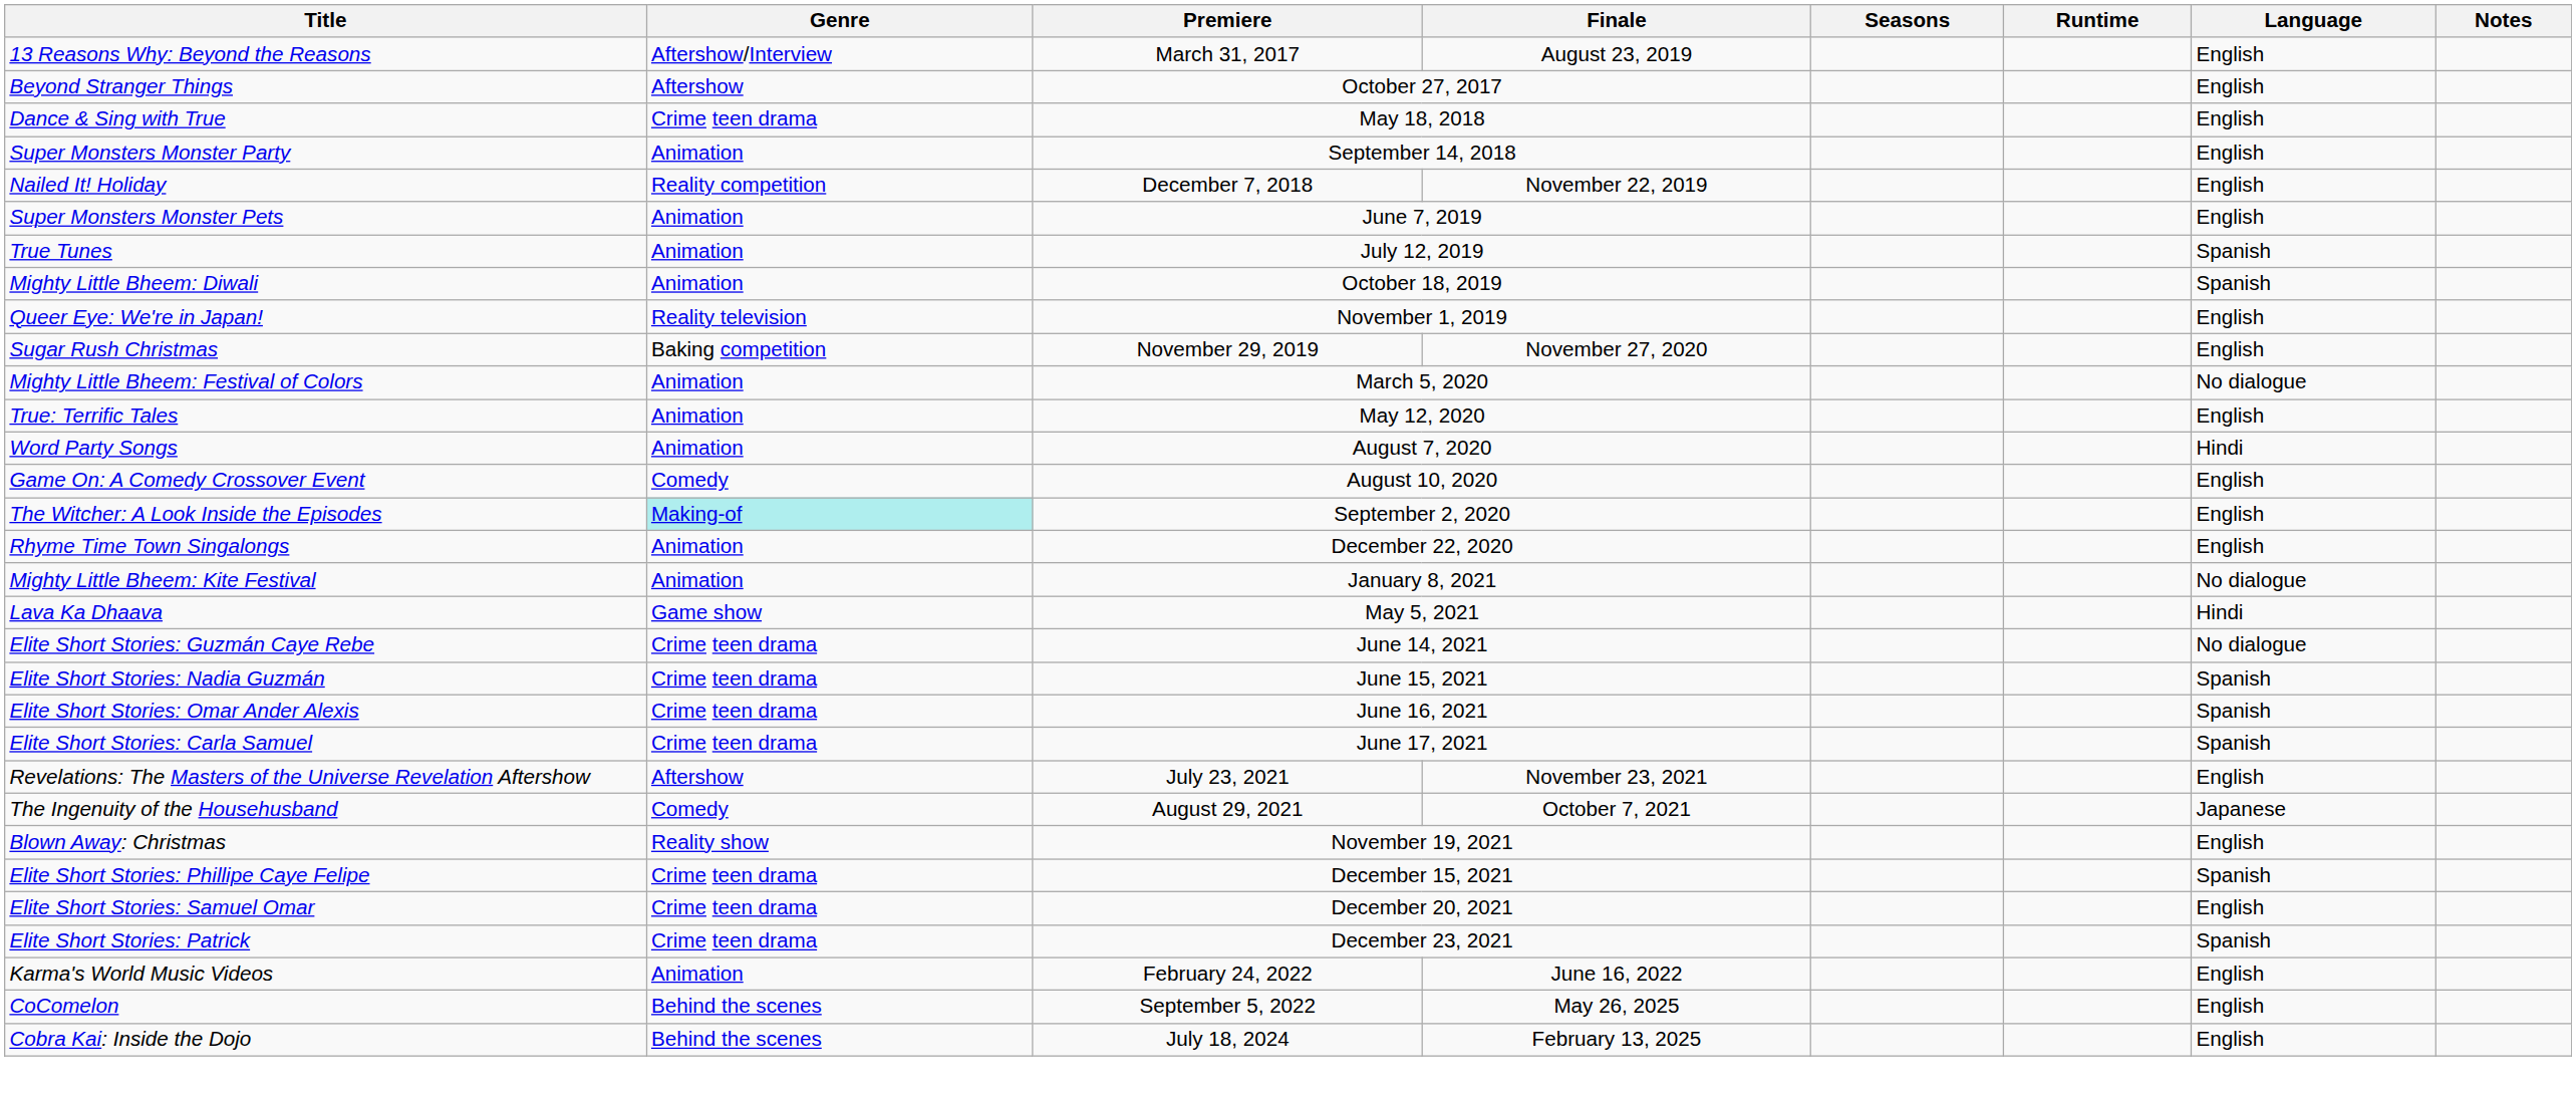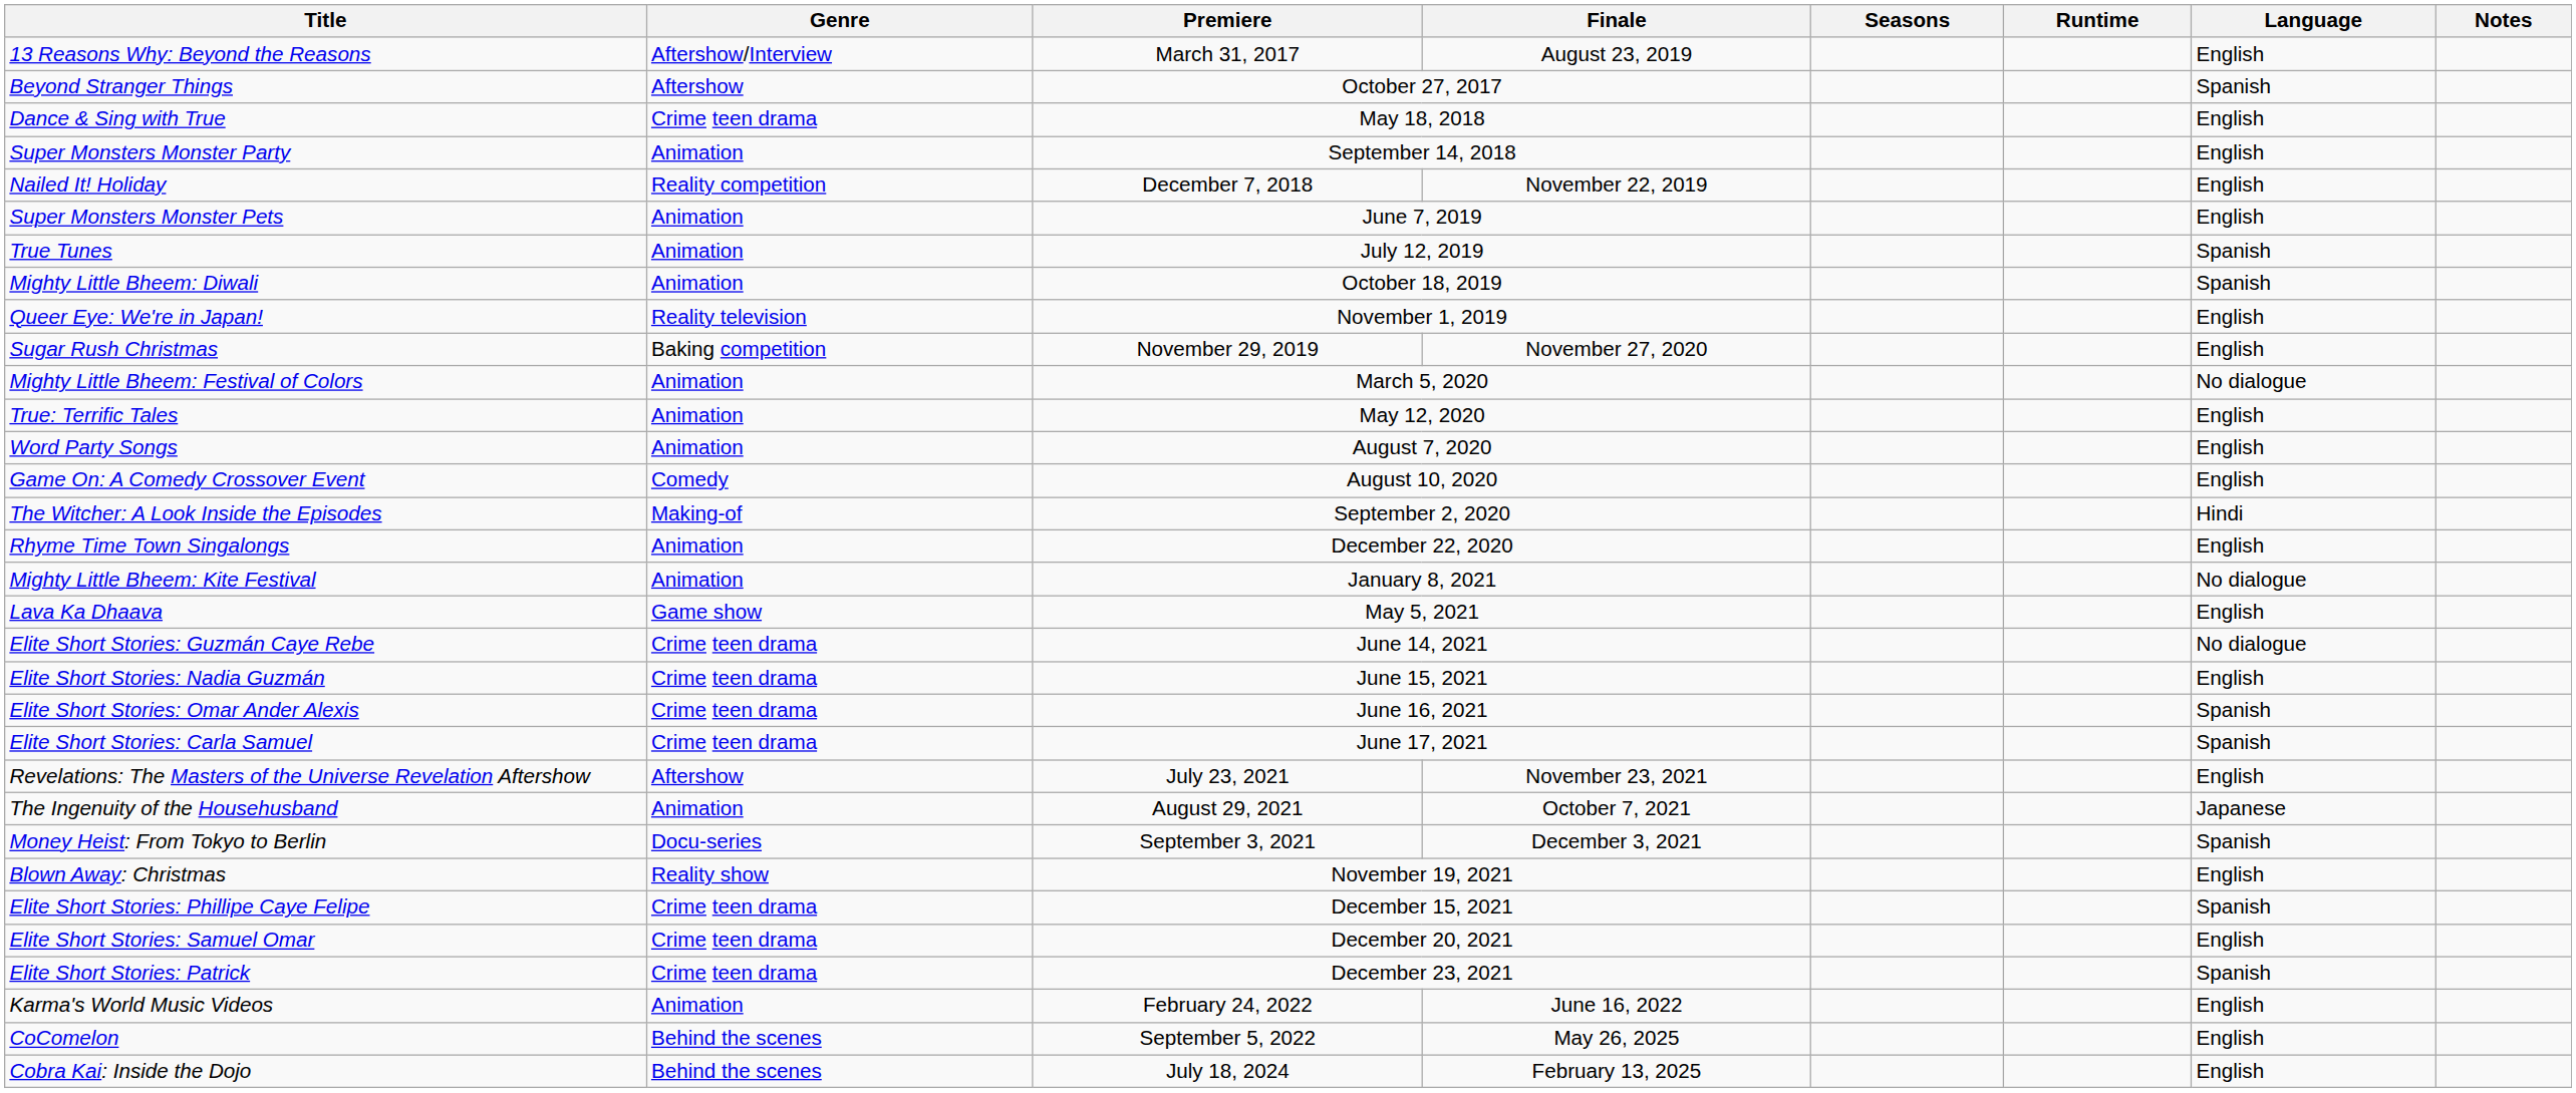Beyond Stranger Things | Language: English -> Spanish
Word Party Songs | Language: Hindi -> English
The Witcher: A Look Inside the Episodes | Genre: paleturquoise background -> no background
The Witcher: A Look Inside the Episodes | Language: English -> Hindi
Lava Ka Dhaava | Language: Hindi -> English
Elite Short Stories: Nadia Guzmán | Language: Spanish -> English
The Ingenuity of the Househusband | Genre: Comedy -> Animation
+ row: Money Heist: From Tokyo to Berlin | Docu-series | September 3, 2021 | December 3, 2021 | Spanish
